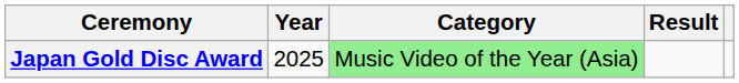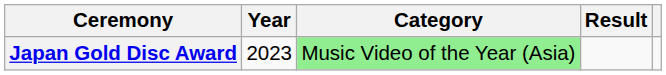Japan Gold Disc Award | Year: 2025 -> 2023
